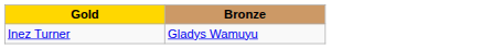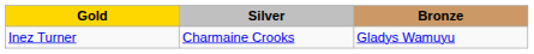+ column: Silver | Charmaine Crooks
